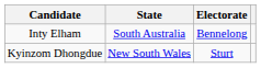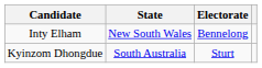Inty Elham | State: South Australia -> New South Wales
Kyinzom Dhongdue | State: New South Wales -> South Australia
